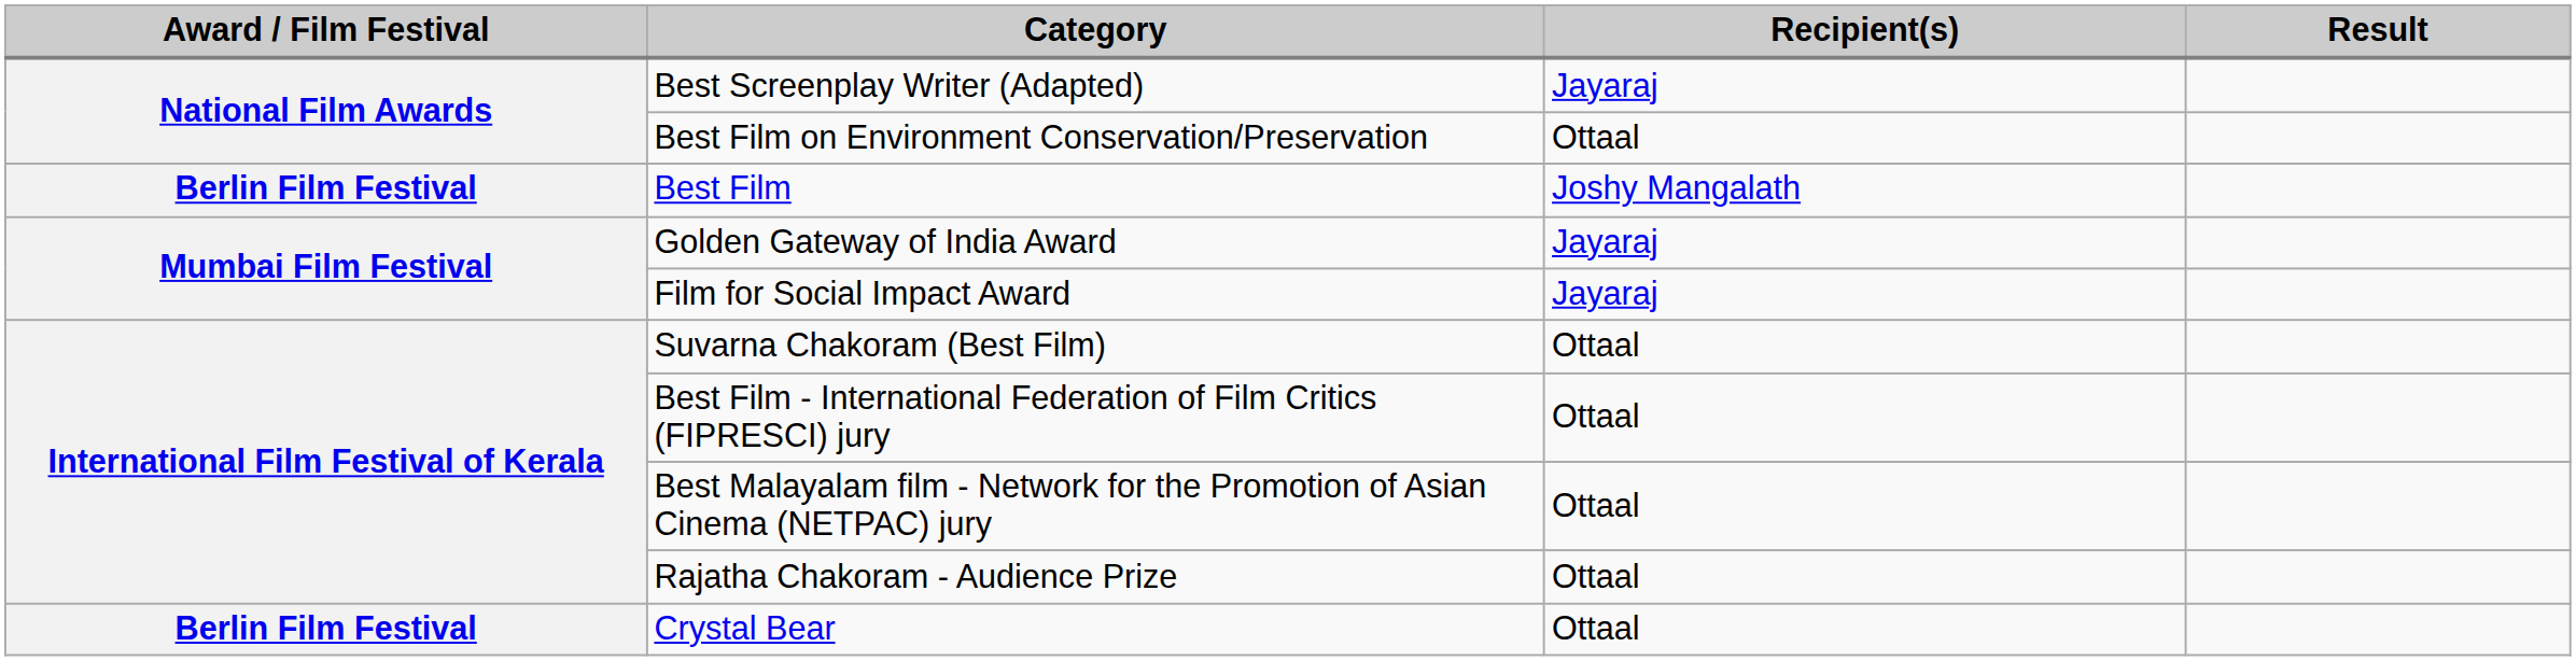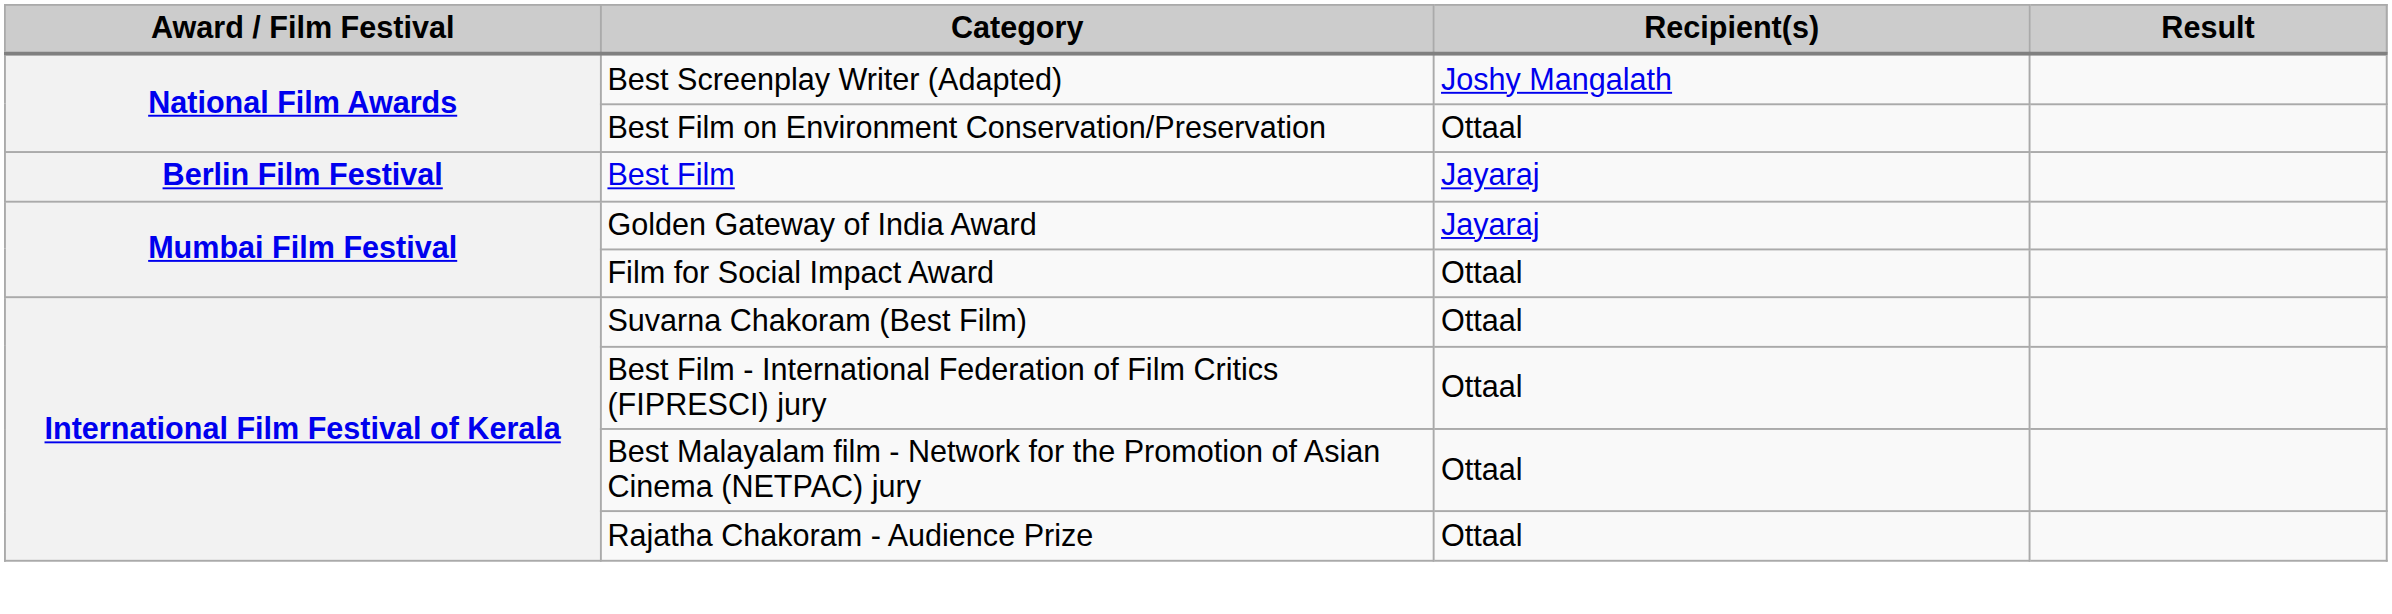Best Screenplay Writer (Adapted) | Recipient(s): Jayaraj -> Joshy Mangalath
Best Film | Recipient(s): Joshy Mangalath -> Jayaraj
Film for Social Impact Award | Recipient(s): Jayaraj -> Ottaal
- row: Berlin Film Festival | Crystal Bear | Ottaal
